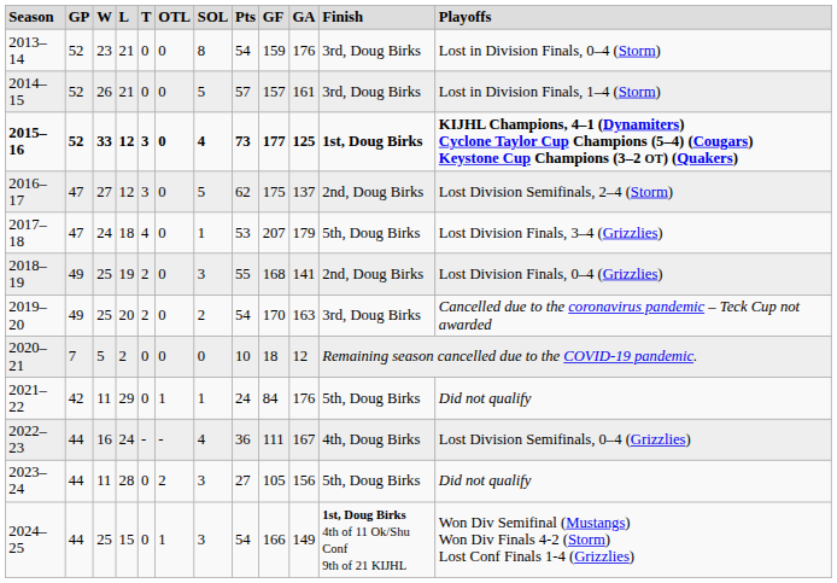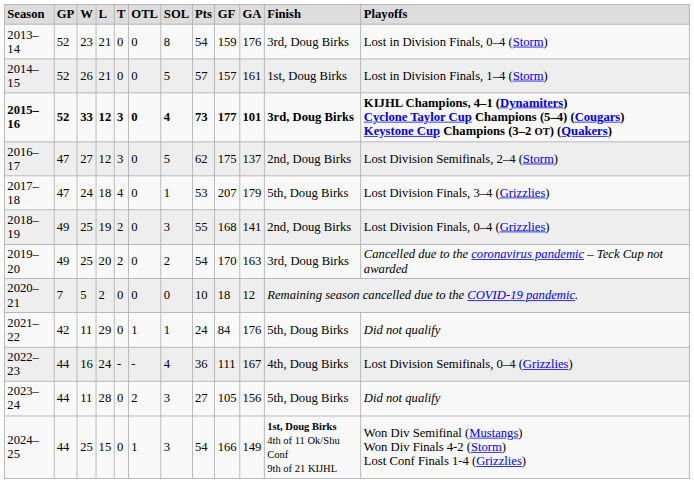2014–15 | column 11: 3rd, Doug Birks -> 1st, Doug Birks
2015–16 | column 10: 125 -> 101
2015–16 | column 11: 1st, Doug Birks -> 3rd, Doug Birks
